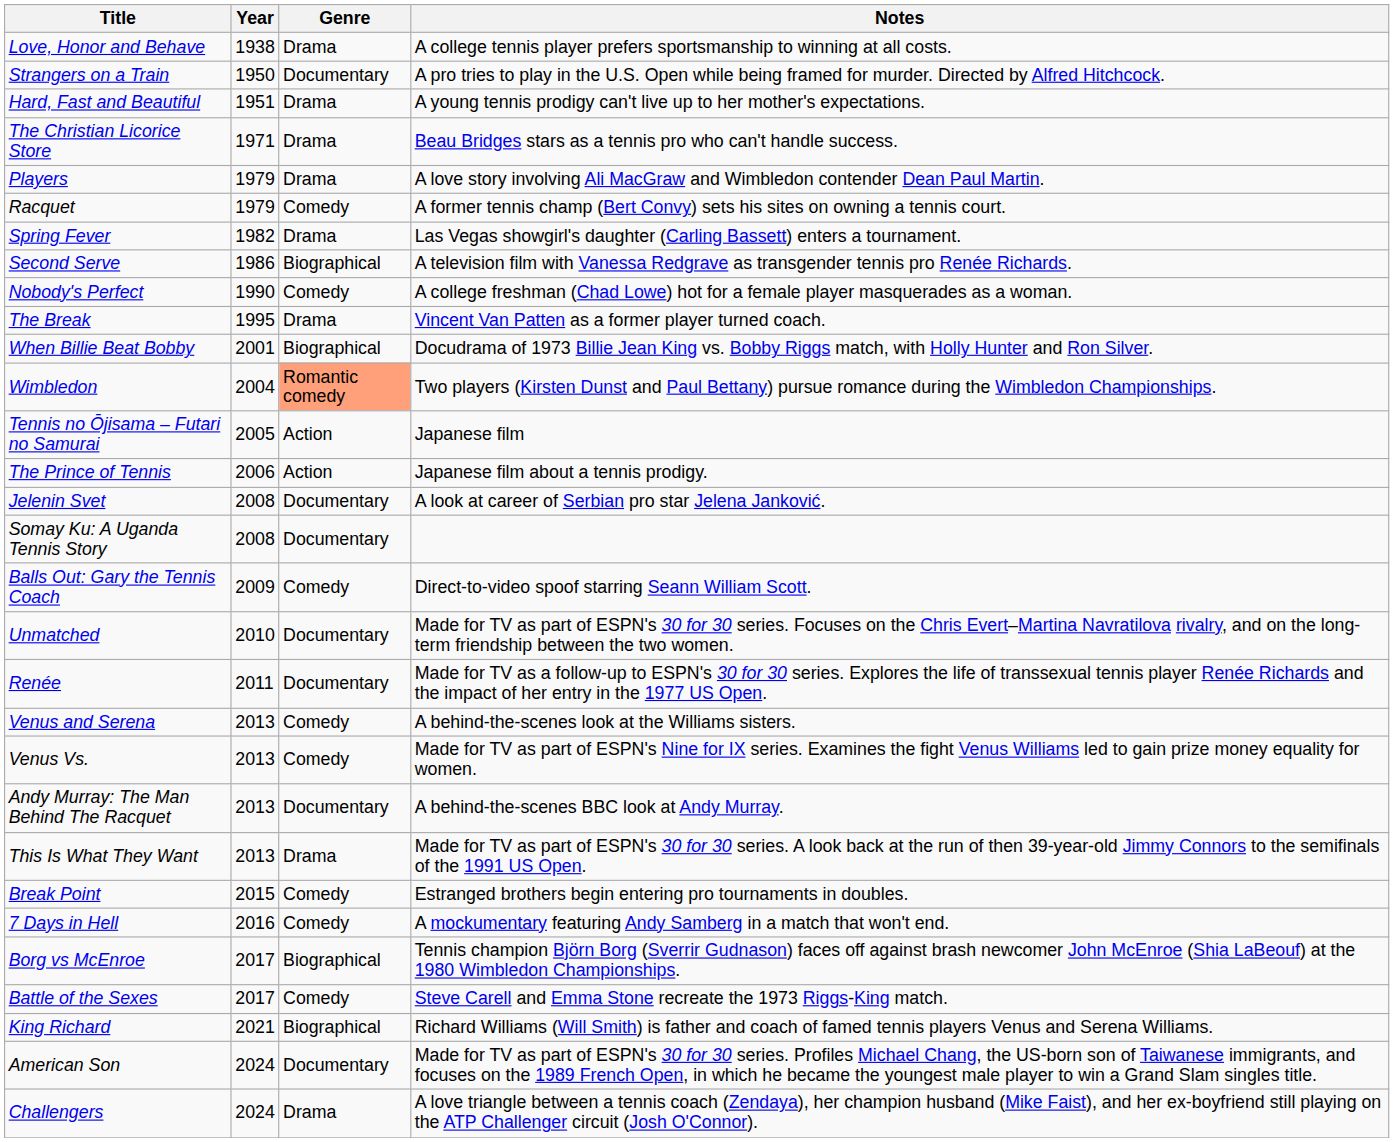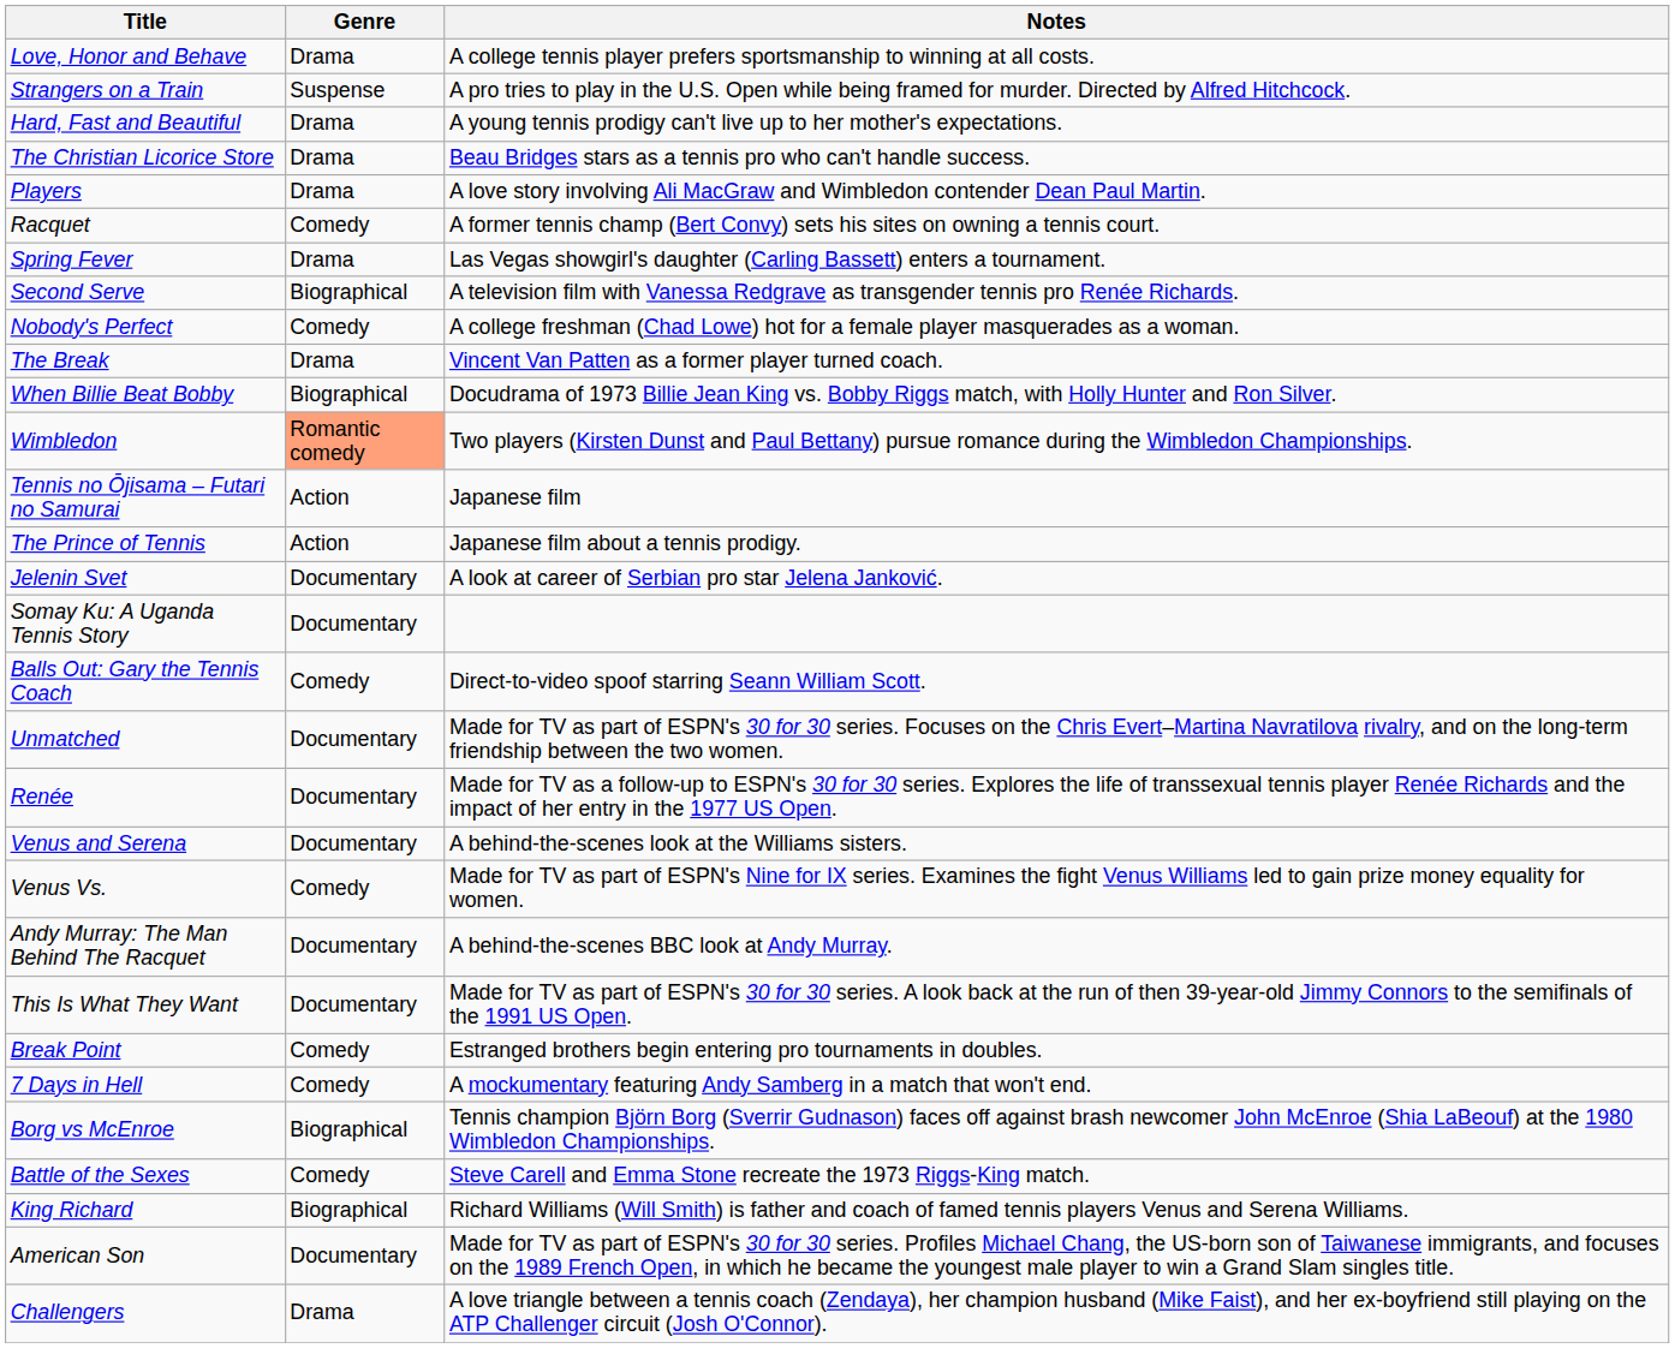- column: Year | 1938 | 1950 | 1951 | 1971 | 1979 | 1979 | 1982 | 1986 | 1990 | 1995 | 2001 | 2004 | 2005 | 2006 | 2008 | 2008 | 2009 | 2010 | 2011 | 2013 | 2013 | 2013 | 2013 | 2015 | 2016 | 2017 | 2017 | 2021 | 2024 | 2024
Strangers on a Train | Genre: Documentary -> Suspense
Venus and Serena | Genre: Comedy -> Documentary
This Is What They Want | Genre: Drama -> Documentary
